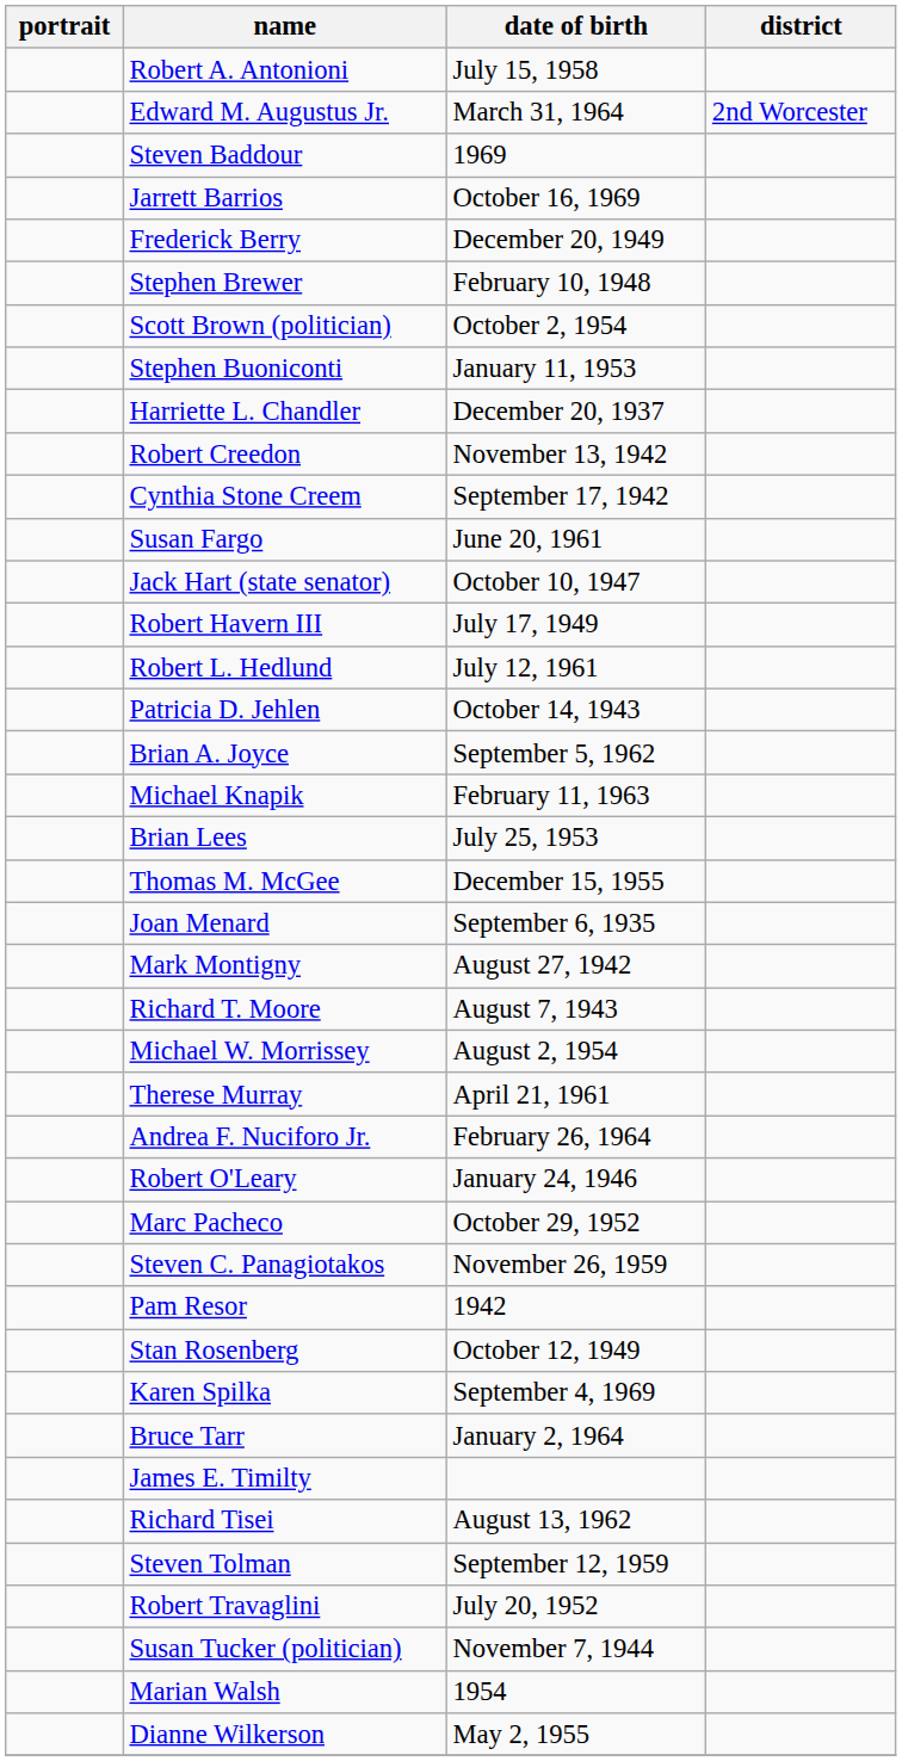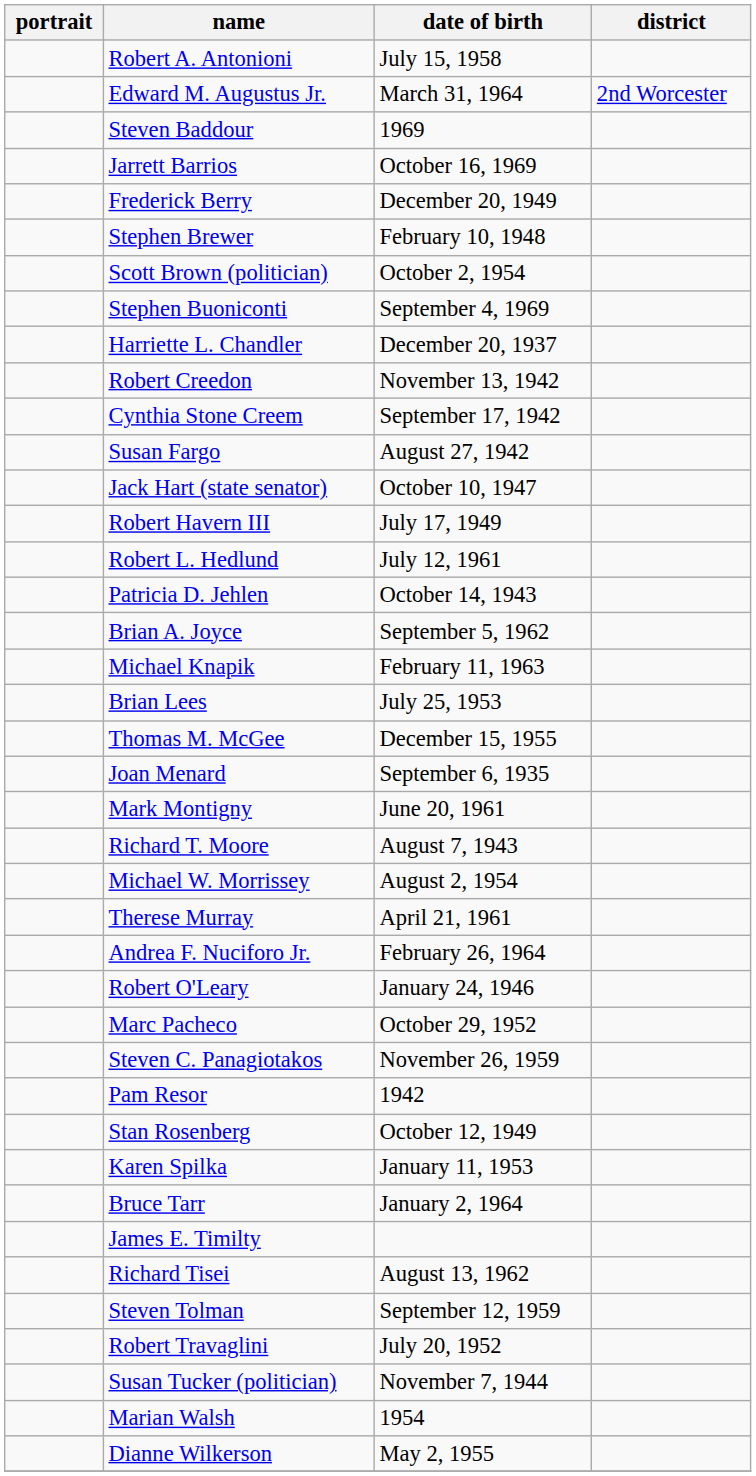Stephen Buoniconti | date of birth: January 11, 1953 -> September 4, 1969
Susan Fargo | date of birth: June 20, 1961 -> August 27, 1942
Mark Montigny | date of birth: August 27, 1942 -> June 20, 1961
Karen Spilka | date of birth: September 4, 1969 -> January 11, 1953
